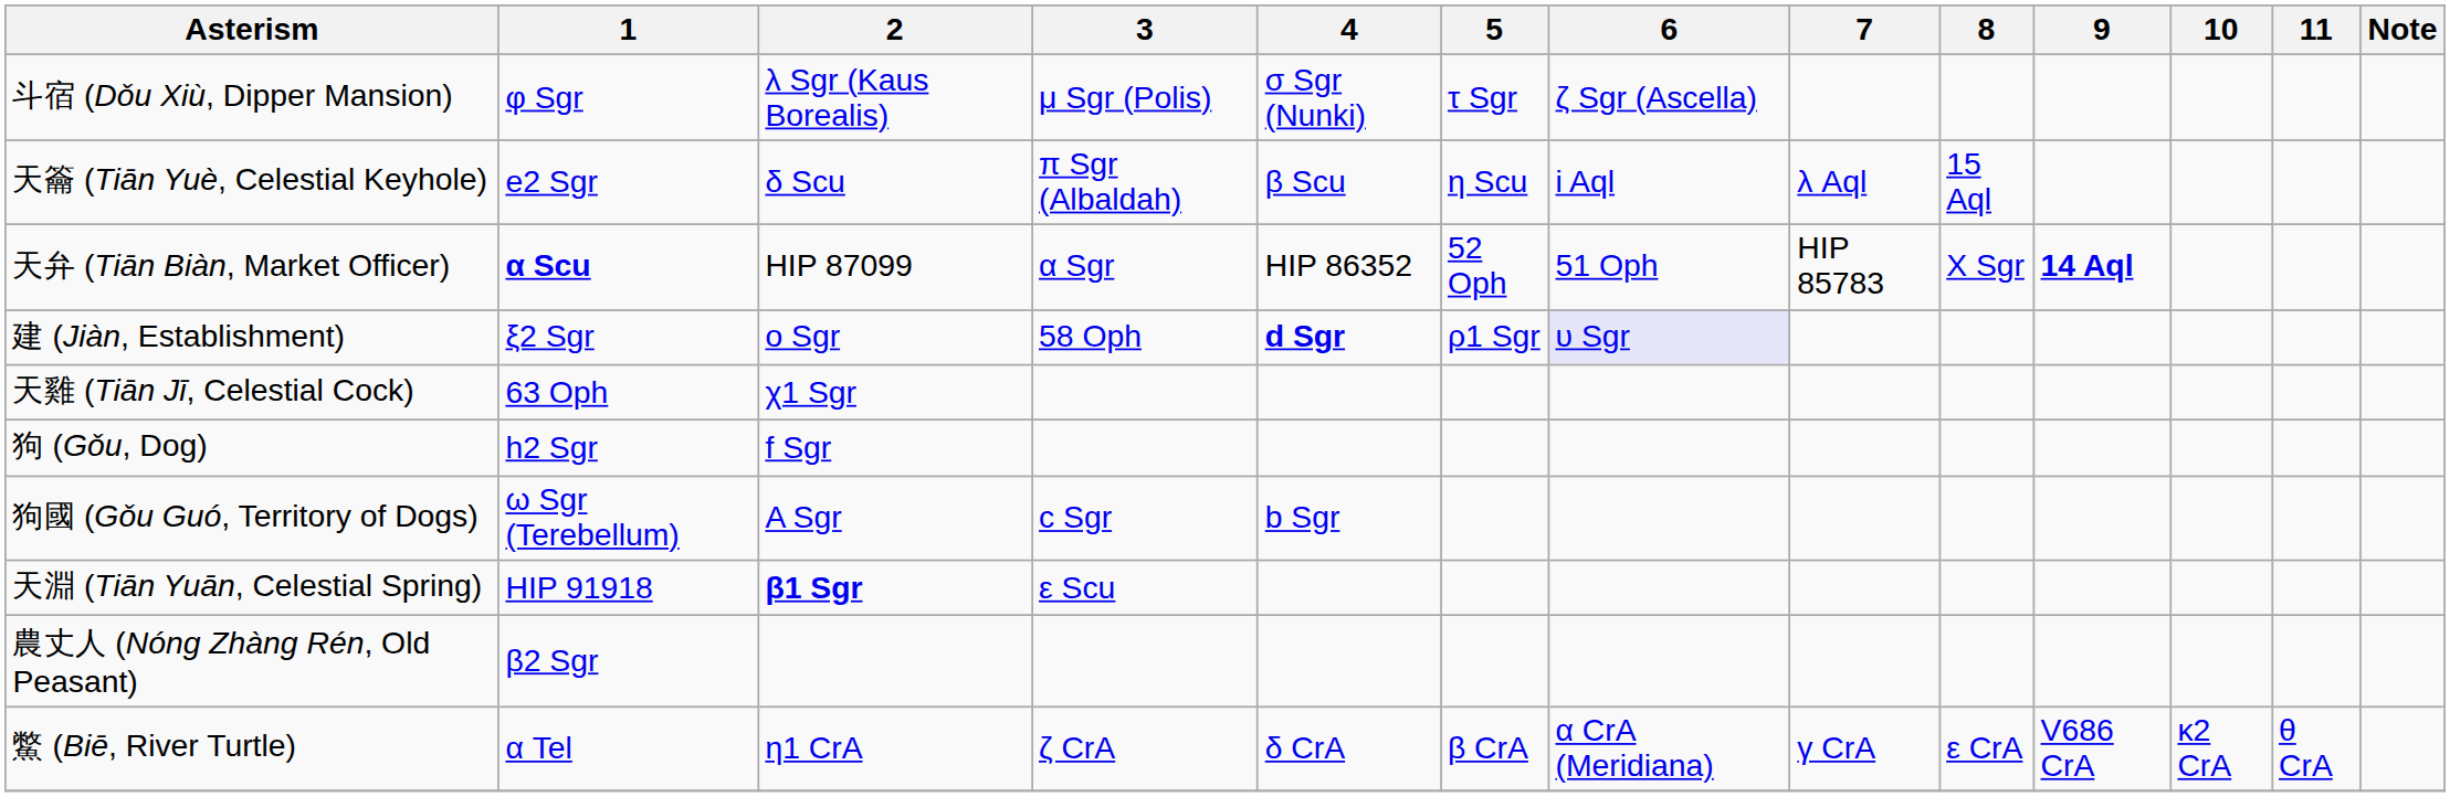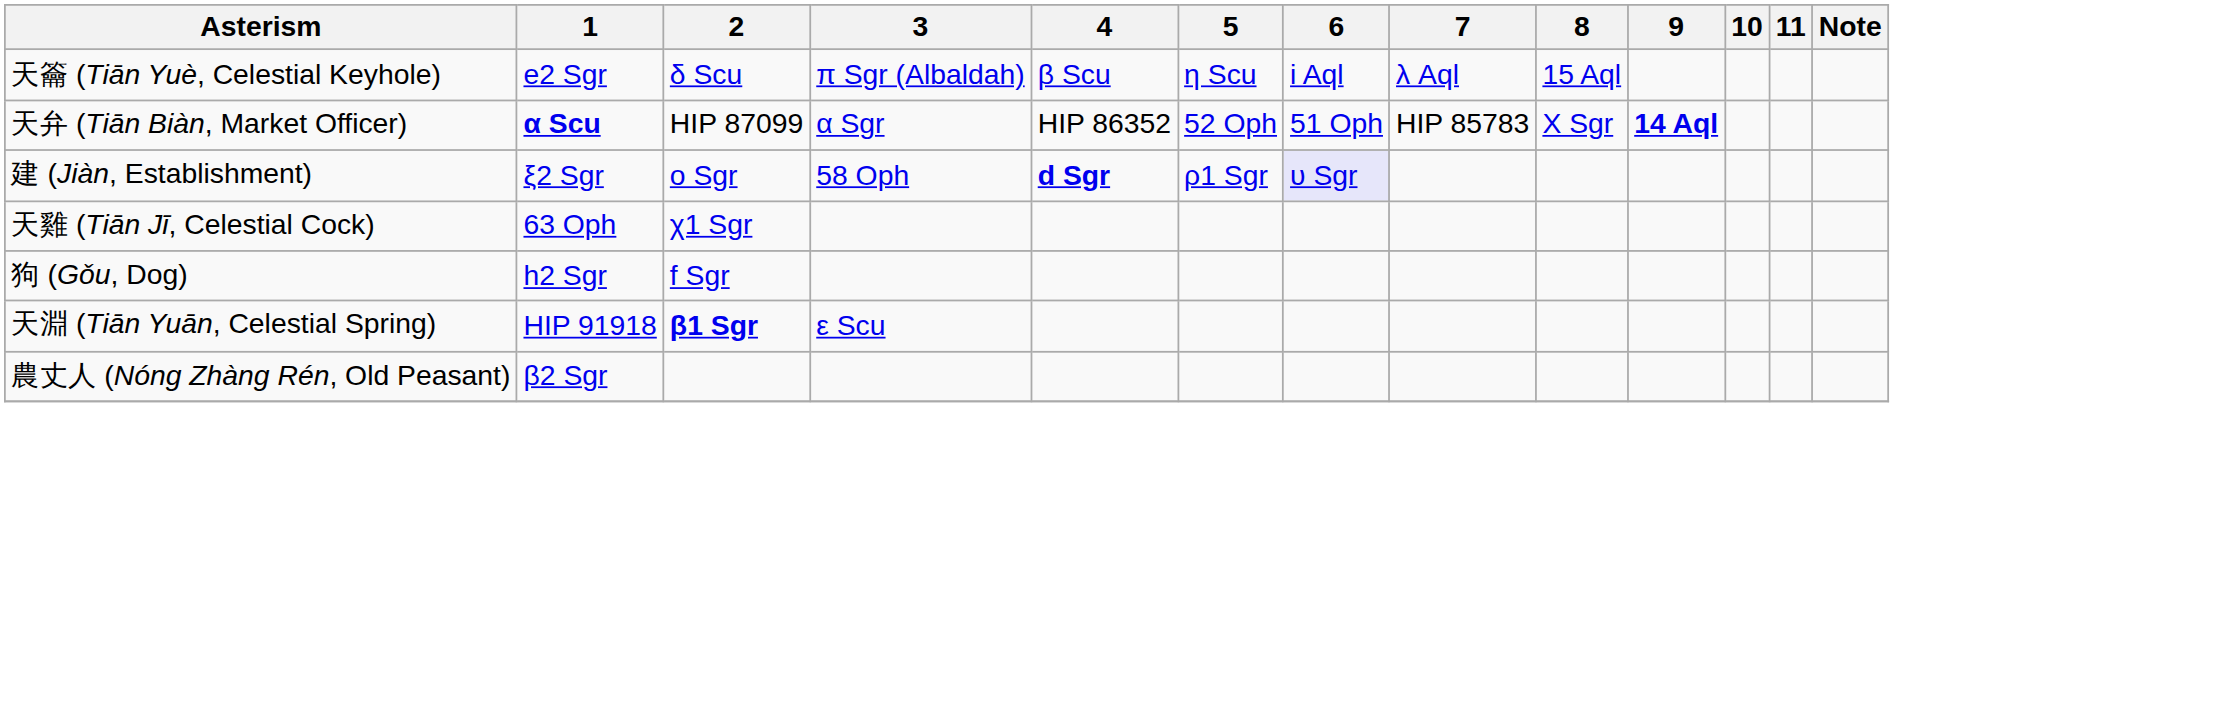- row: 斗宿 (Dǒu Xiù, Dipper Mansion) | φ Sgr | λ Sgr (Kaus Borealis) | μ Sgr (Polis) | σ Sgr (Nunki) | τ Sgr | ζ Sgr (Ascella)
- row: 狗國 (Gǒu Guó, Territory of Dogs) | ω Sgr (Terebellum) | A Sgr | c Sgr | b Sgr
- row: 鱉 (Biē, River Turtle) | α Tel | η1 CrA | ζ CrA | δ CrA | β CrA | α CrA (Meridiana) | γ CrA | ε CrA | V686 CrA | κ2 CrA | θ CrA
